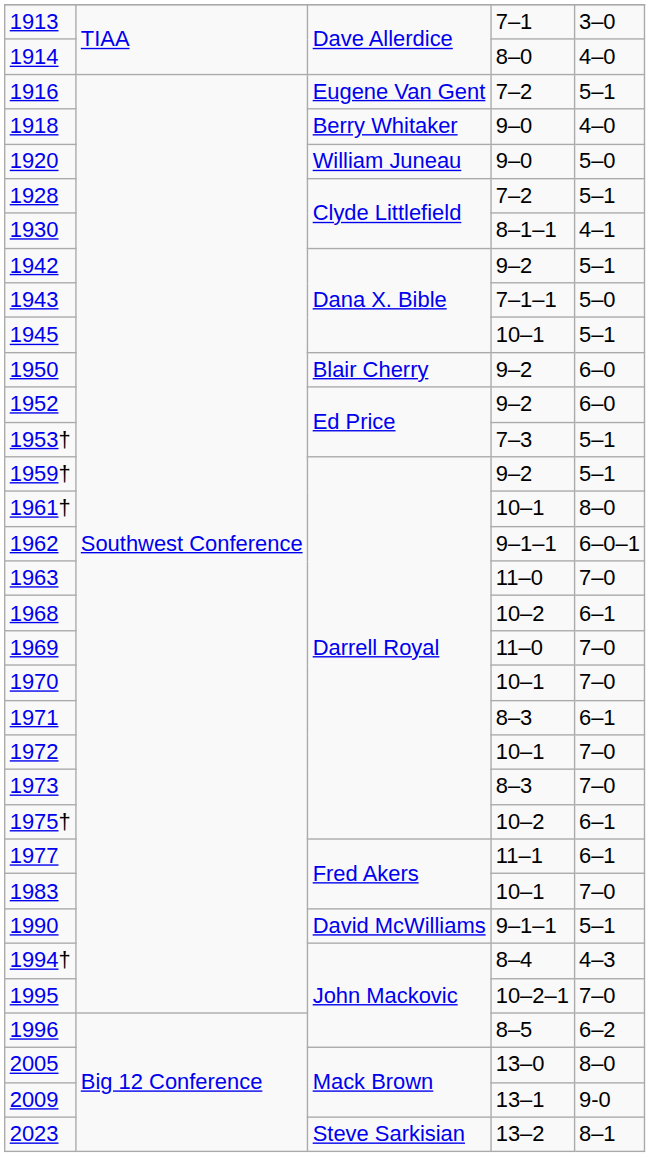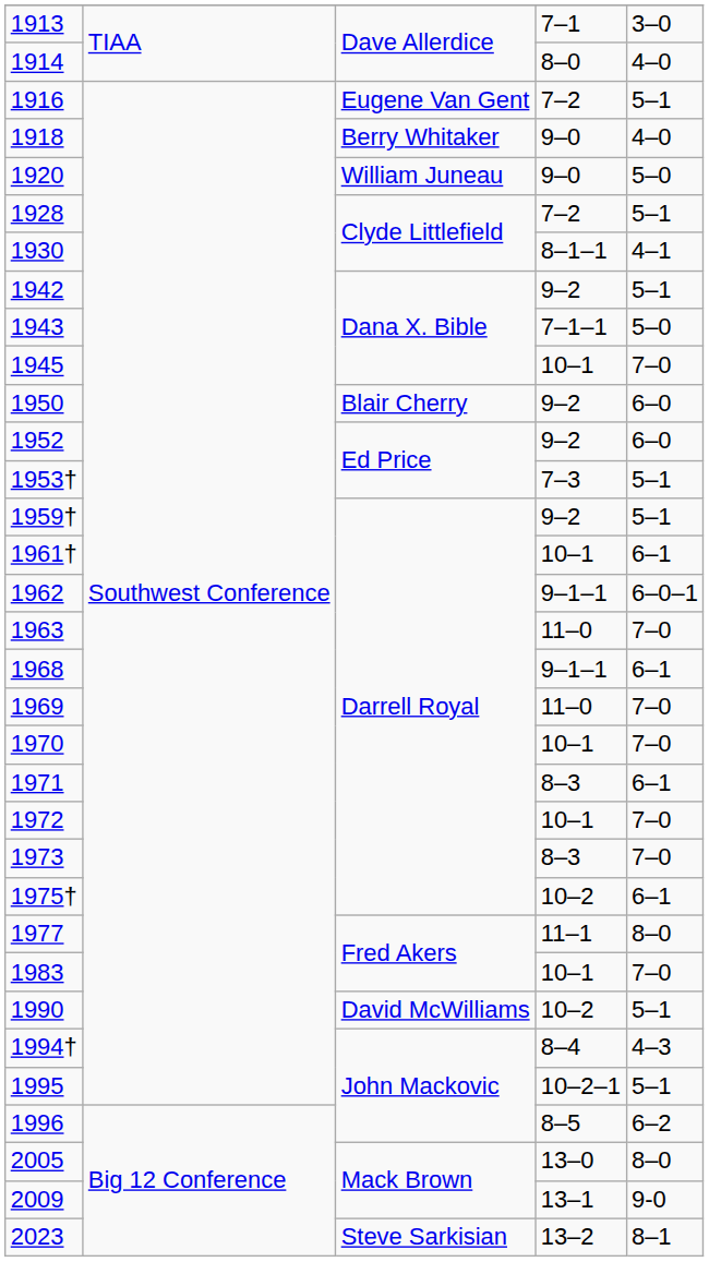1945 | column 5: 5–1 -> 7–0
1961† | column 5: 8–0 -> 6–1
1968 | column 4: 10–2 -> 9–1–1
1977 | column 5: 6–1 -> 8–0
1990 | column 4: 9–1–1 -> 10–2
1995 | column 5: 7–0 -> 5–1
